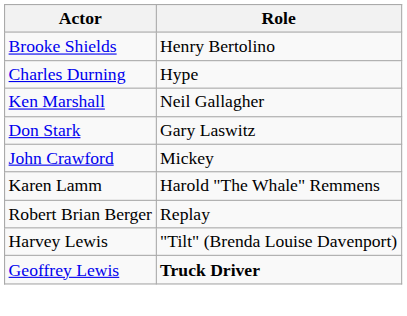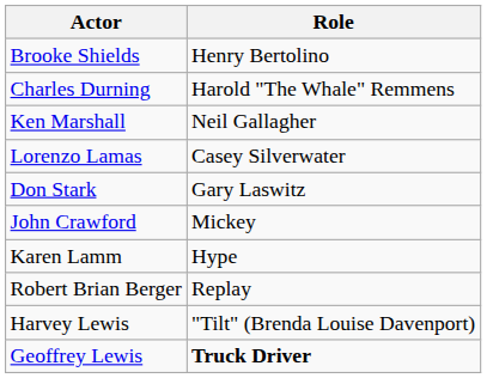Charles Durning | Role: Hype -> Harold "The Whale" Remmens
+ row: Lorenzo Lamas | Casey Silverwater
Karen Lamm | Role: Harold "The Whale" Remmens -> Hype
